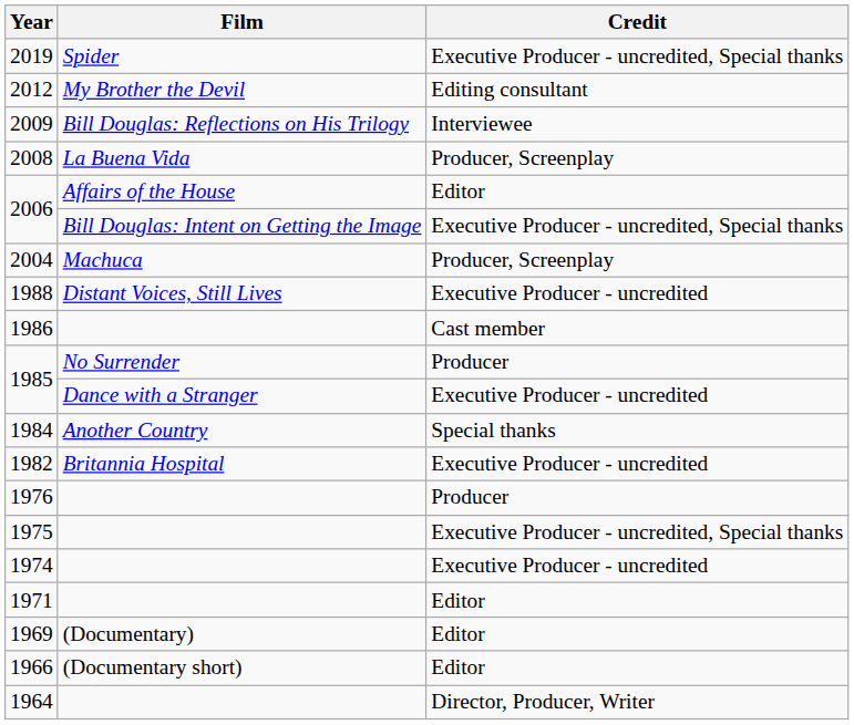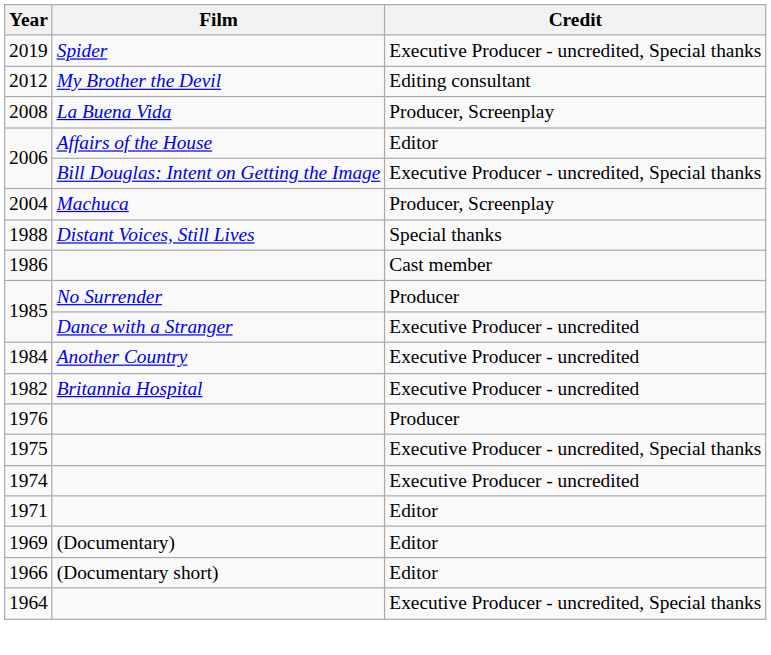- row: 2009 | Bill Douglas: Reflections on His Trilogy | Interviewee
1988 | Credit: Executive Producer - uncredited -> Special thanks
1984 | Credit: Special thanks -> Executive Producer - uncredited
1964 | Credit: Director, Producer, Writer -> Executive Producer - uncredited, Special thanks
